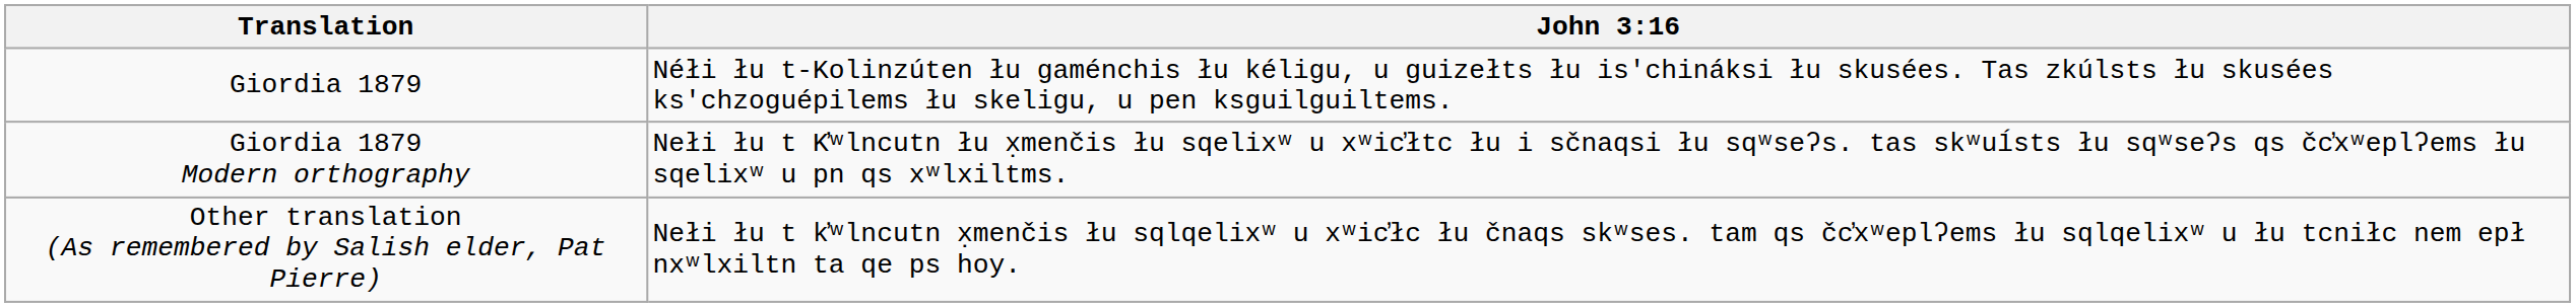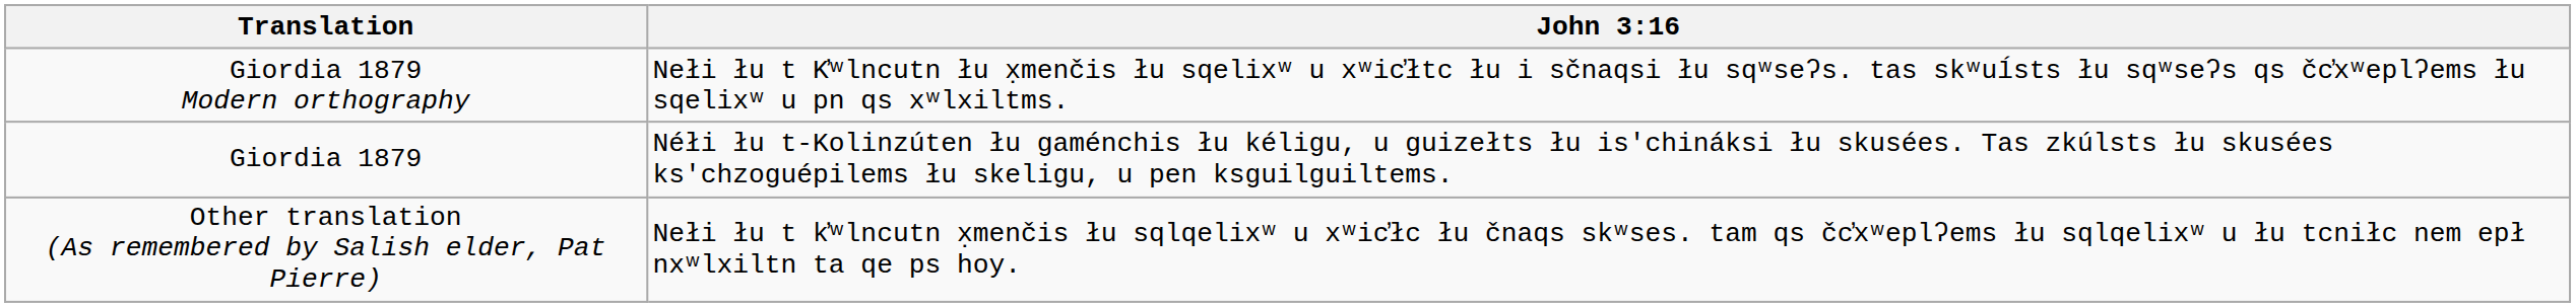rows swapped: Giordia 1879 <-> Giordia 1879 Modern orthography
